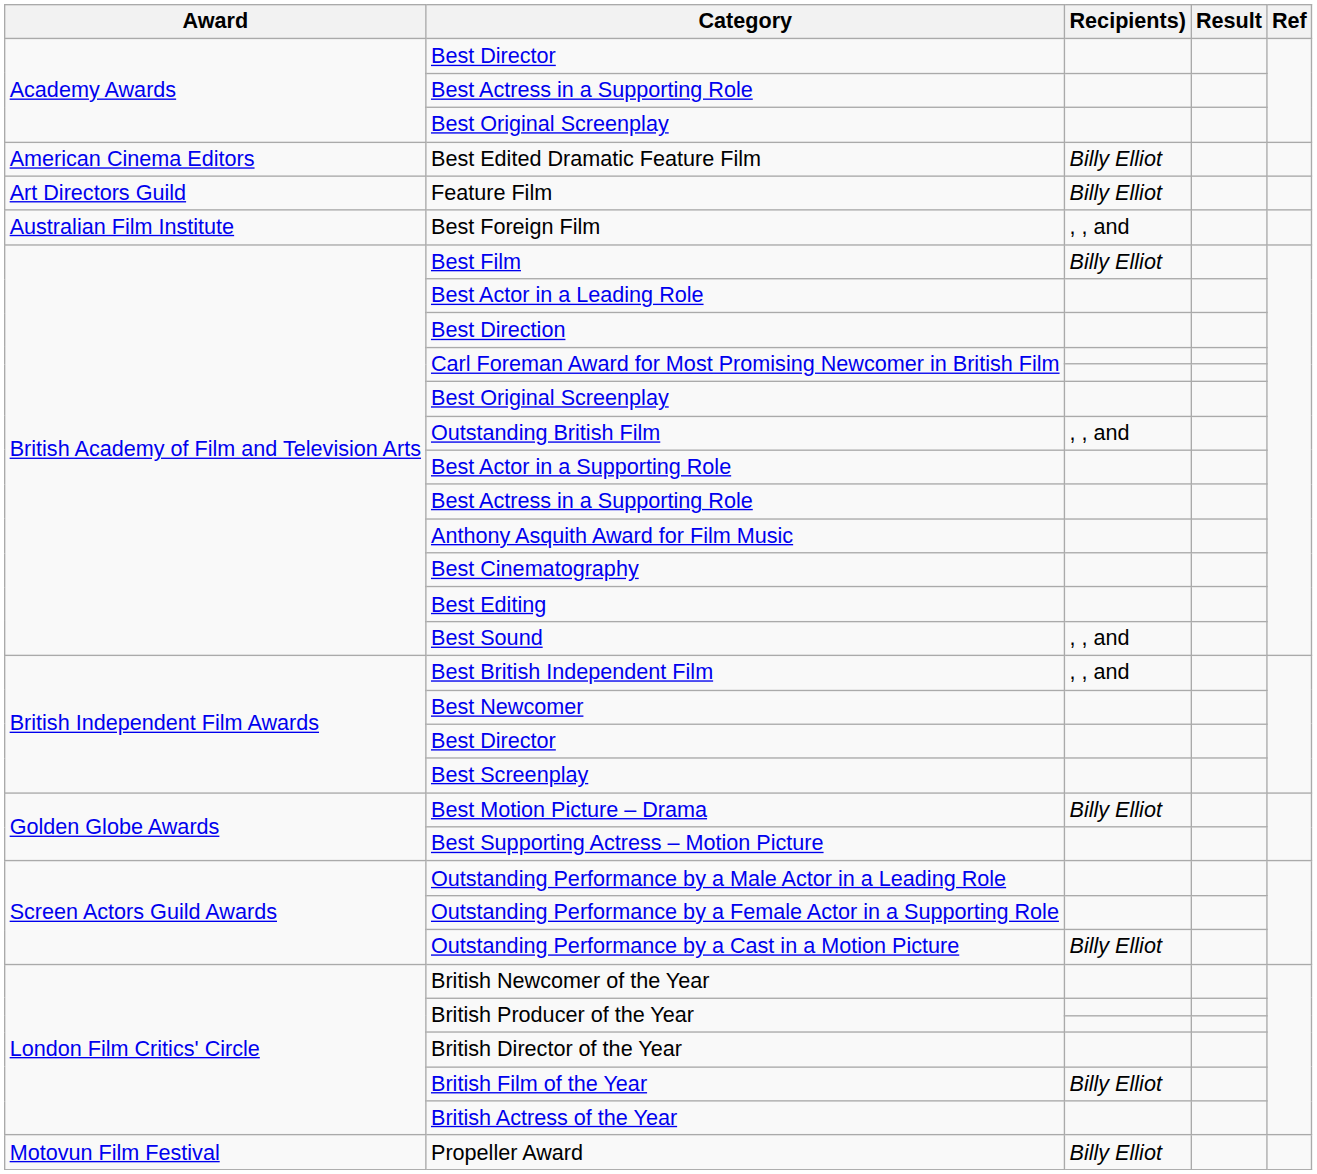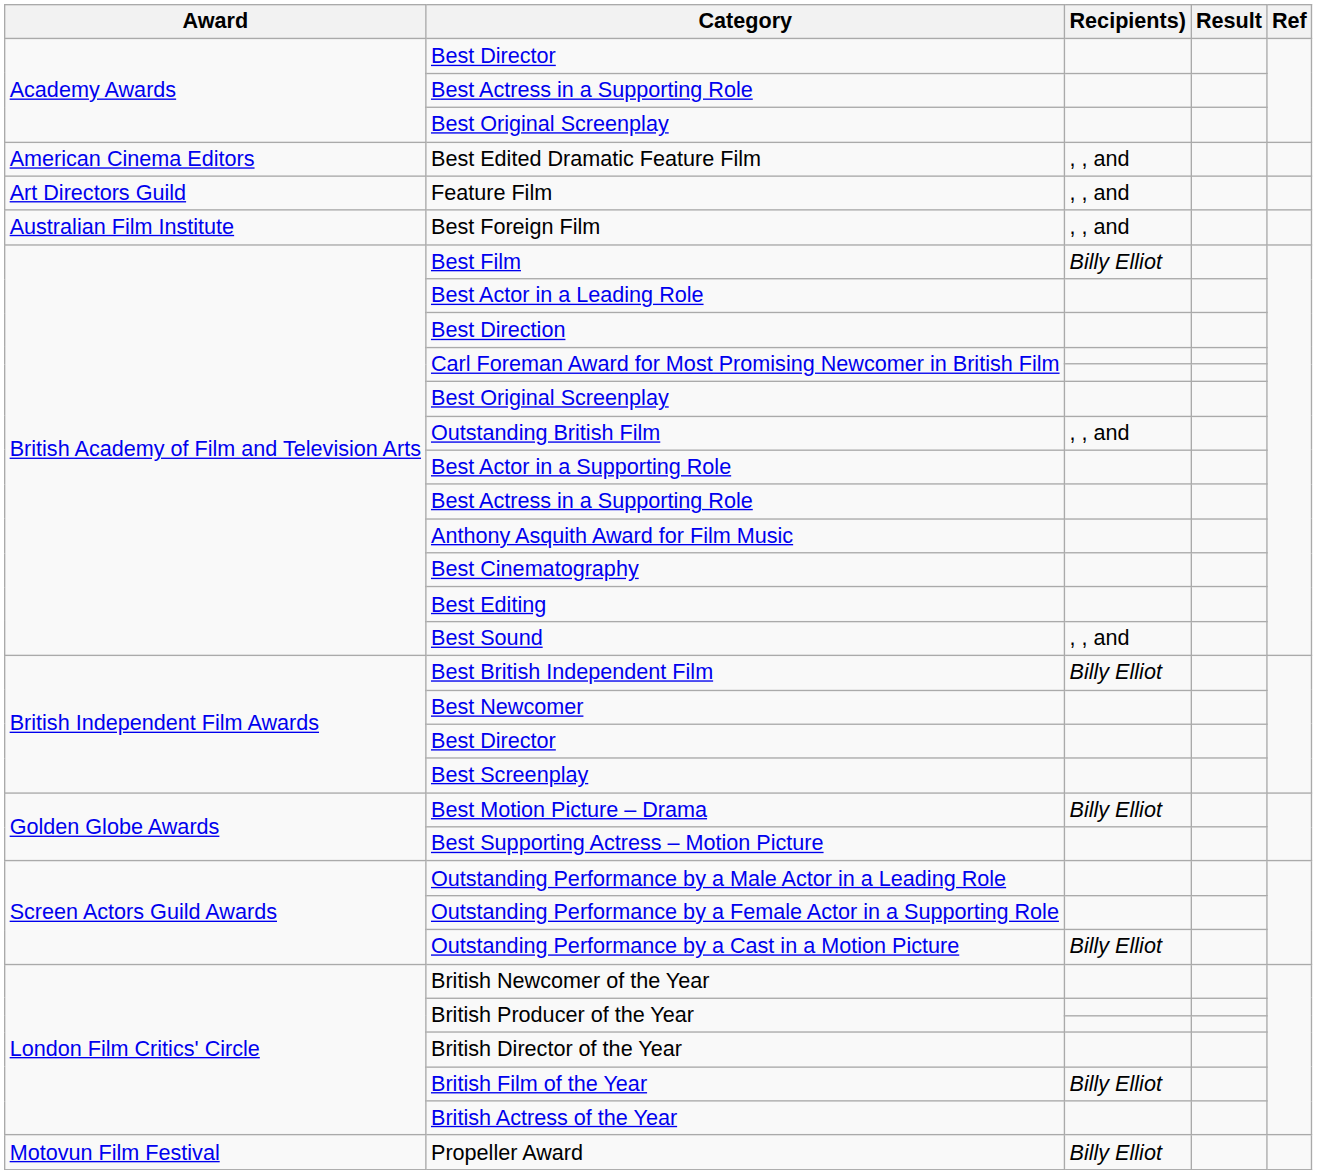Best Edited Dramatic Feature Film | Recipients): Billy Elliot -> , , and
Feature Film | Recipients): Billy Elliot -> , , and
Best British Independent Film | Recipients): , , and -> Billy Elliot
